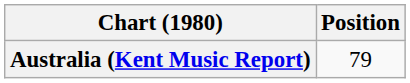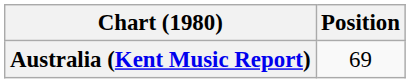Australia (Kent Music Report) | Position: 79 -> 69
